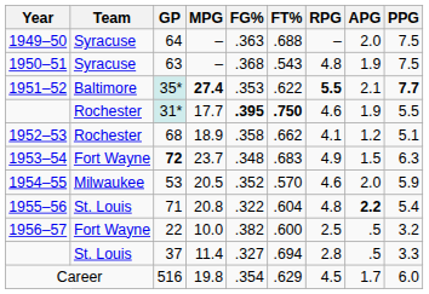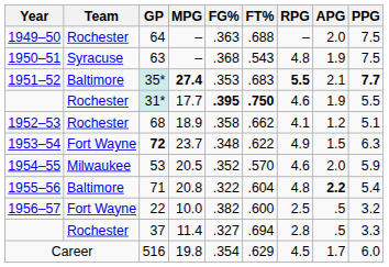64 | Team: Syracuse -> Rochester
35* | FT%: .622 -> .683
72 | FT%: .683 -> .622
71 | Team: St. Louis -> Baltimore
37 | Team: St. Louis -> Rochester
